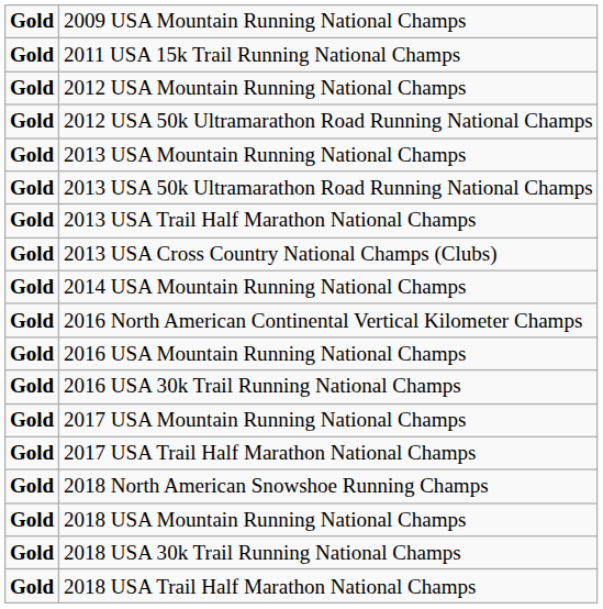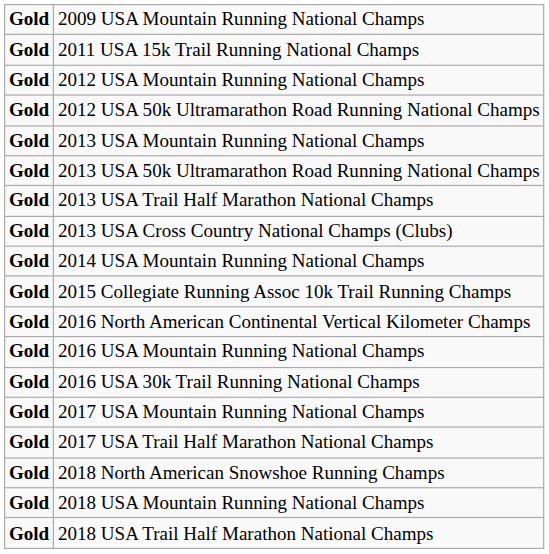+ row: Gold | 2015 Collegiate Running Assoc 10k Trail Running Champs
- row: Gold | 2018 USA 30k Trail Running National Champs
